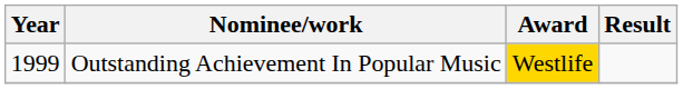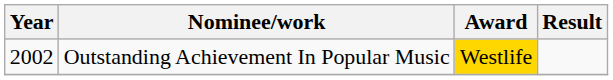Outstanding Achievement In Popular Music | Year: 1999 -> 2002
